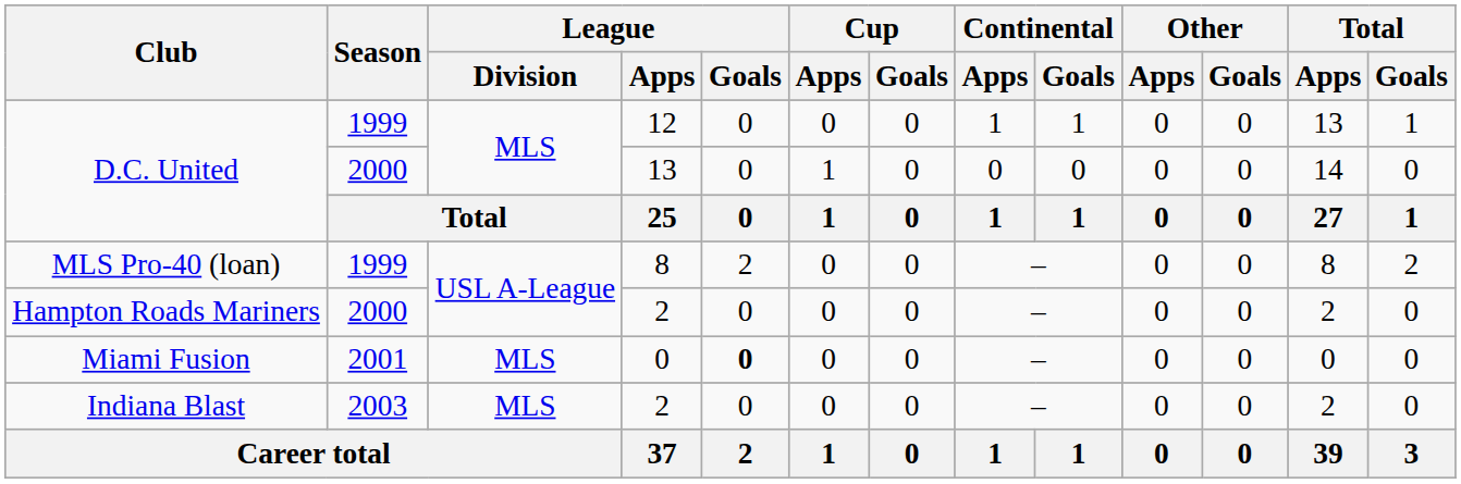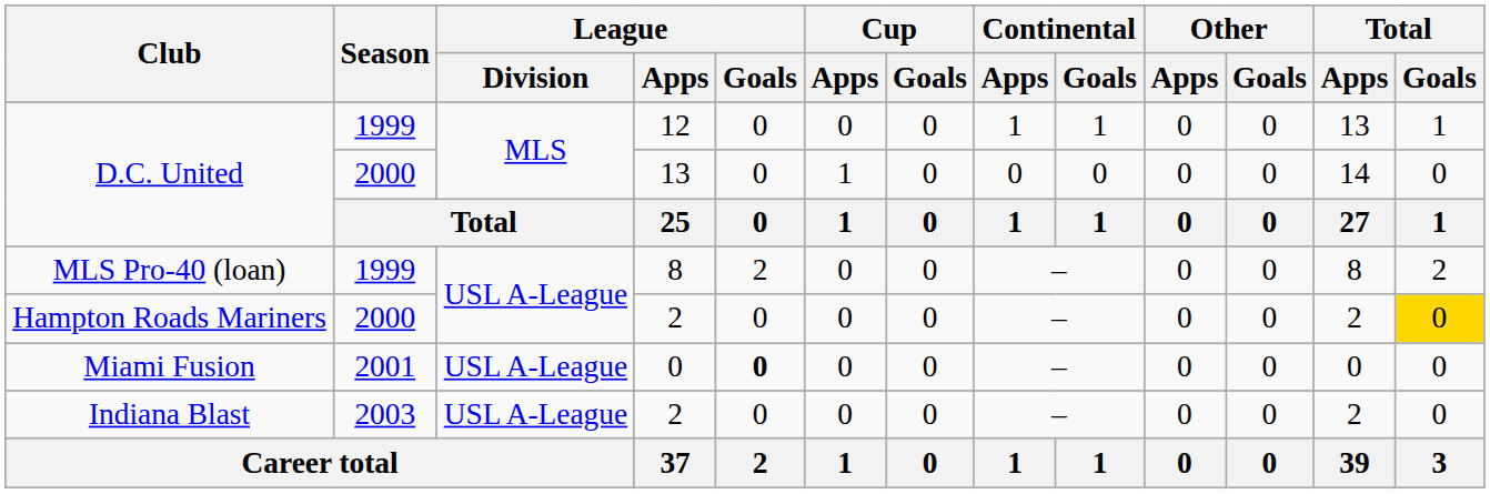Hampton Roads Mariners | Total / Goals: no background -> gold background
Miami Fusion | League / Division: MLS -> USL A-League
Indiana Blast | League / Division: MLS -> USL A-League
